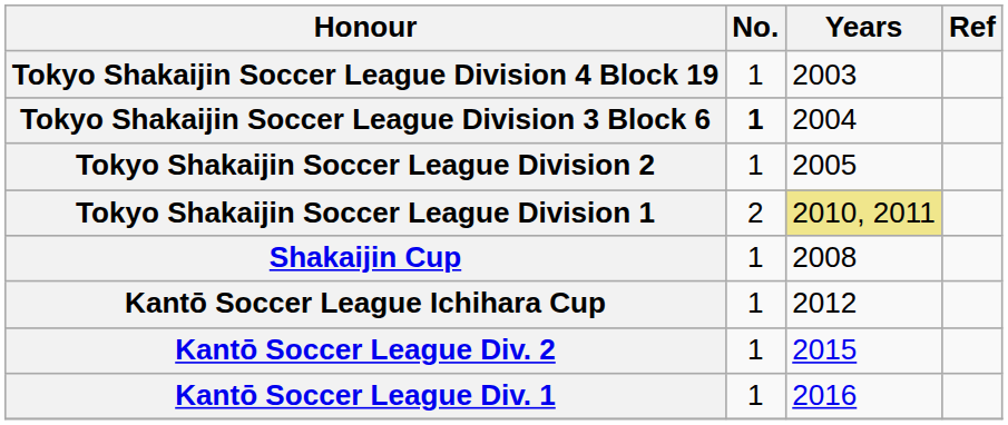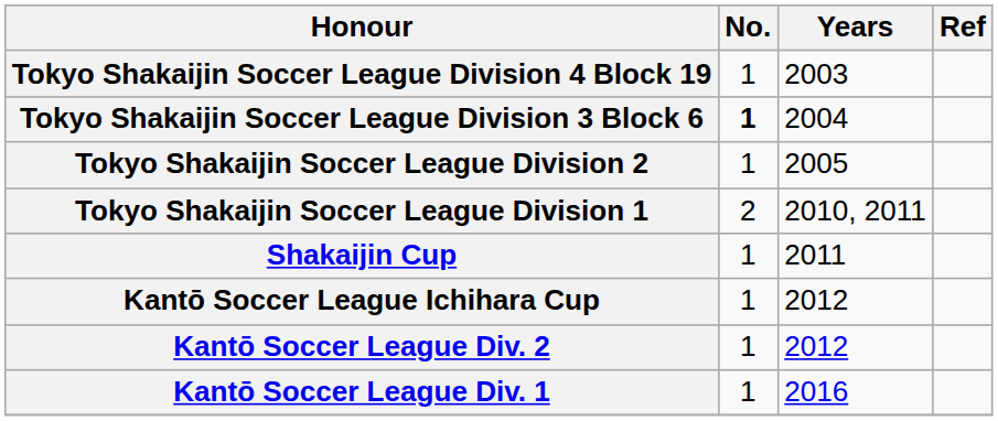Tokyo Shakaijin Soccer League Division 1 | Years: khaki background -> no background
Shakaijin Cup | Years: 2008 -> 2011
Kantō Soccer League Div. 2 | Years: 2015 -> 2012
